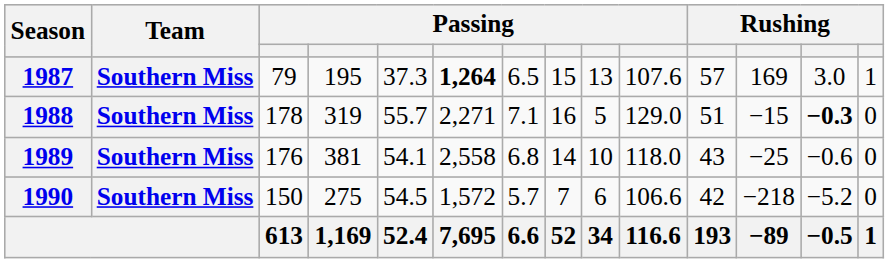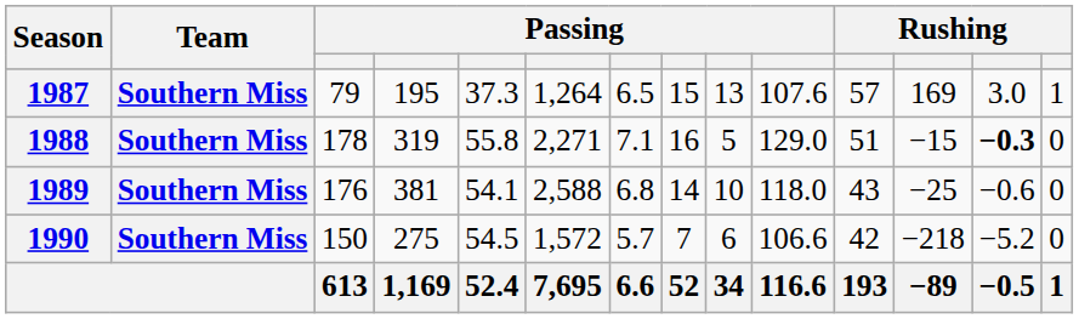1987 | column 6: bold -> normal
1988 | column 5: 55.7 -> 55.8
1989 | column 6: 2,558 -> 2,588
